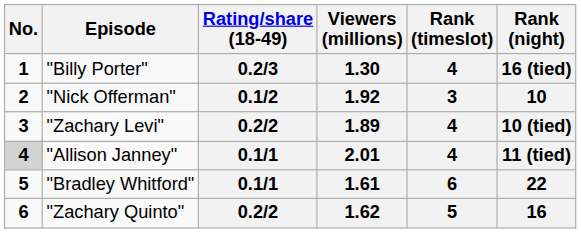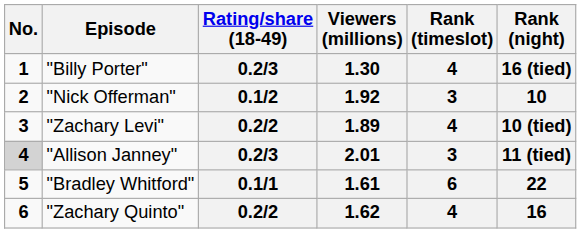2.01 | Rating/share (18-49): 0.1/1 -> 0.2/3
2.01 | Rank (timeslot): 4 -> 3
1.62 | Rank (timeslot): 5 -> 4
